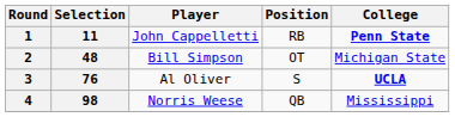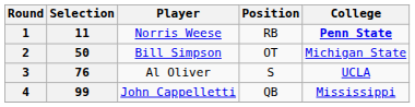1 | Player: John Cappelletti -> Norris Weese
2 | Selection: 48 -> 50
3 | College: bold -> normal
4 | Selection: 98 -> 99
4 | Player: Norris Weese -> John Cappelletti
